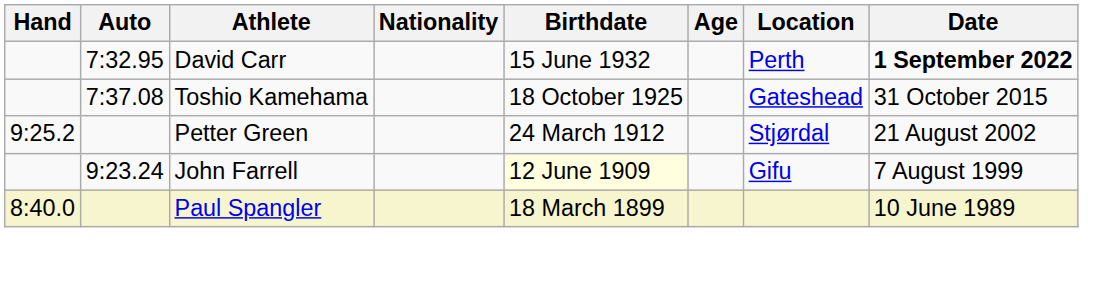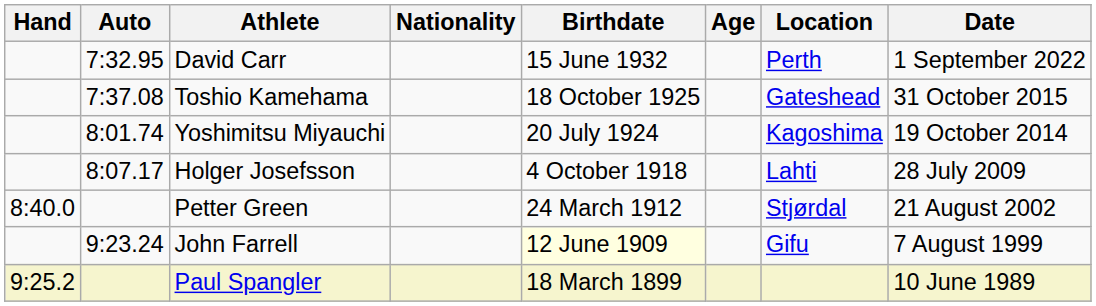David Carr | Date: bold -> normal
+ row: 8:01.74 | Yoshimitsu Miyauchi | 20 July 1924 | Kagoshima | 19 October 2014
+ row: 8:07.17 | Holger Josefsson | 4 October 1918 | Lahti | 28 July 2009
Petter Green | Hand: 9:25.2 -> 8:40.0
Paul Spangler | Hand: 8:40.0 -> 9:25.2
